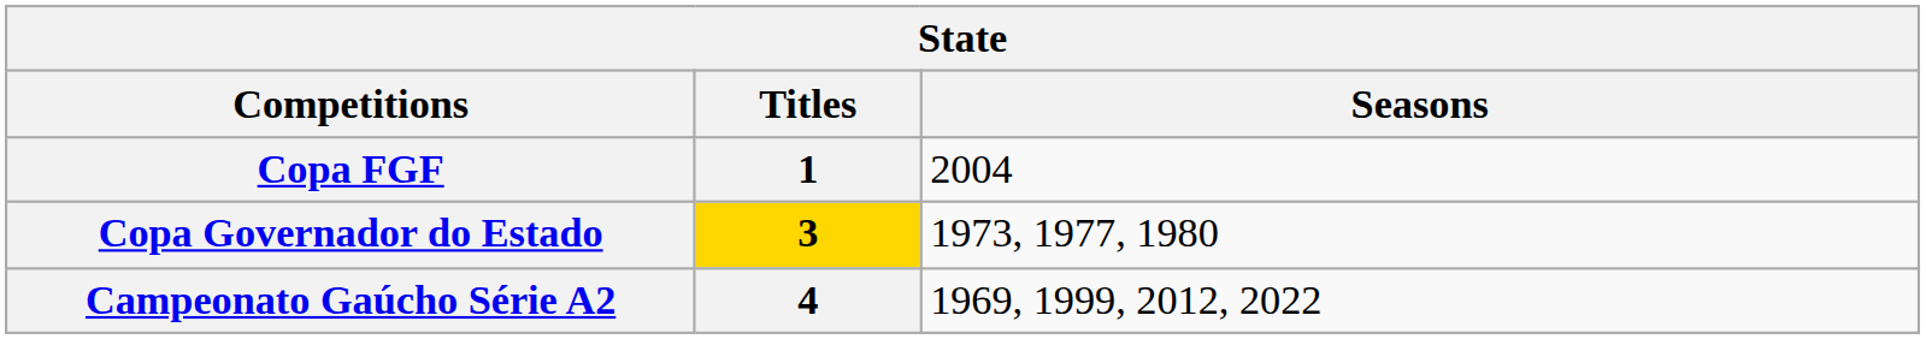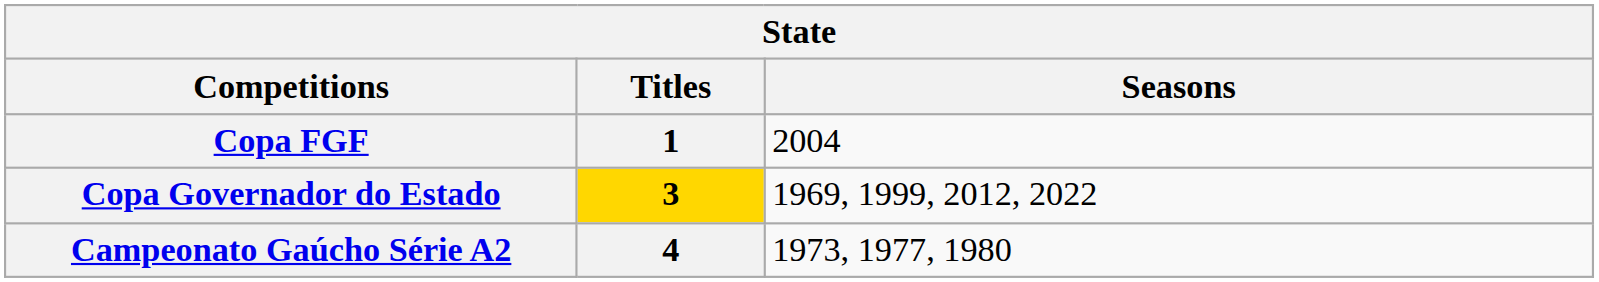Copa Governador do Estado | Seasons: 1973, 1977, 1980 -> 1969, 1999, 2012, 2022
Campeonato Gaúcho Série A2 | Seasons: 1969, 1999, 2012, 2022 -> 1973, 1977, 1980
